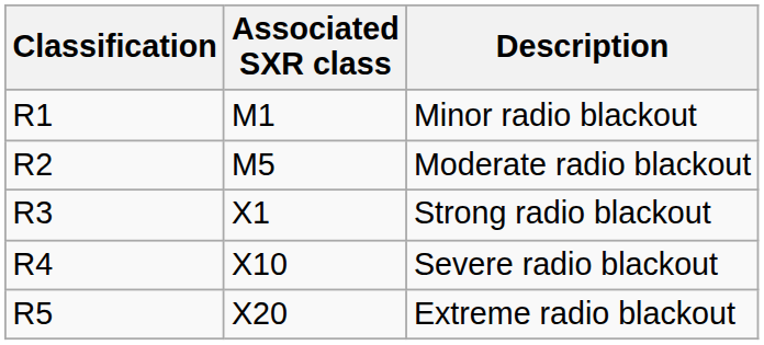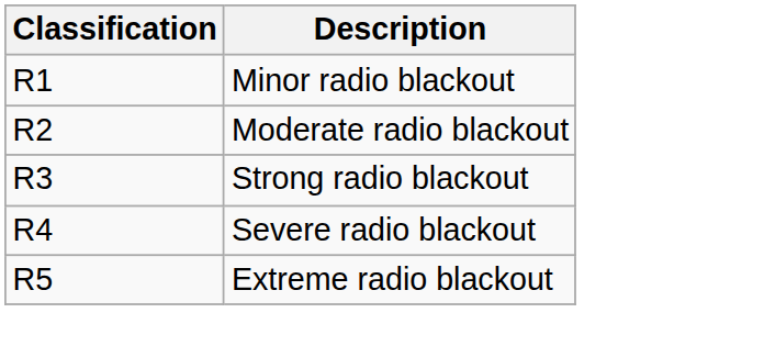- column: Associated SXR class | M1 | M5 | X1 | X10 | X20
